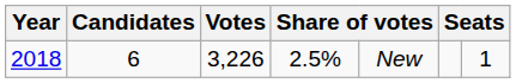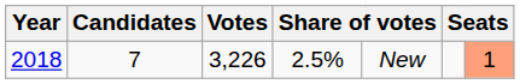2018 | Candidates: 6 -> 7
2018 | column 7: no background -> lightsalmon background
